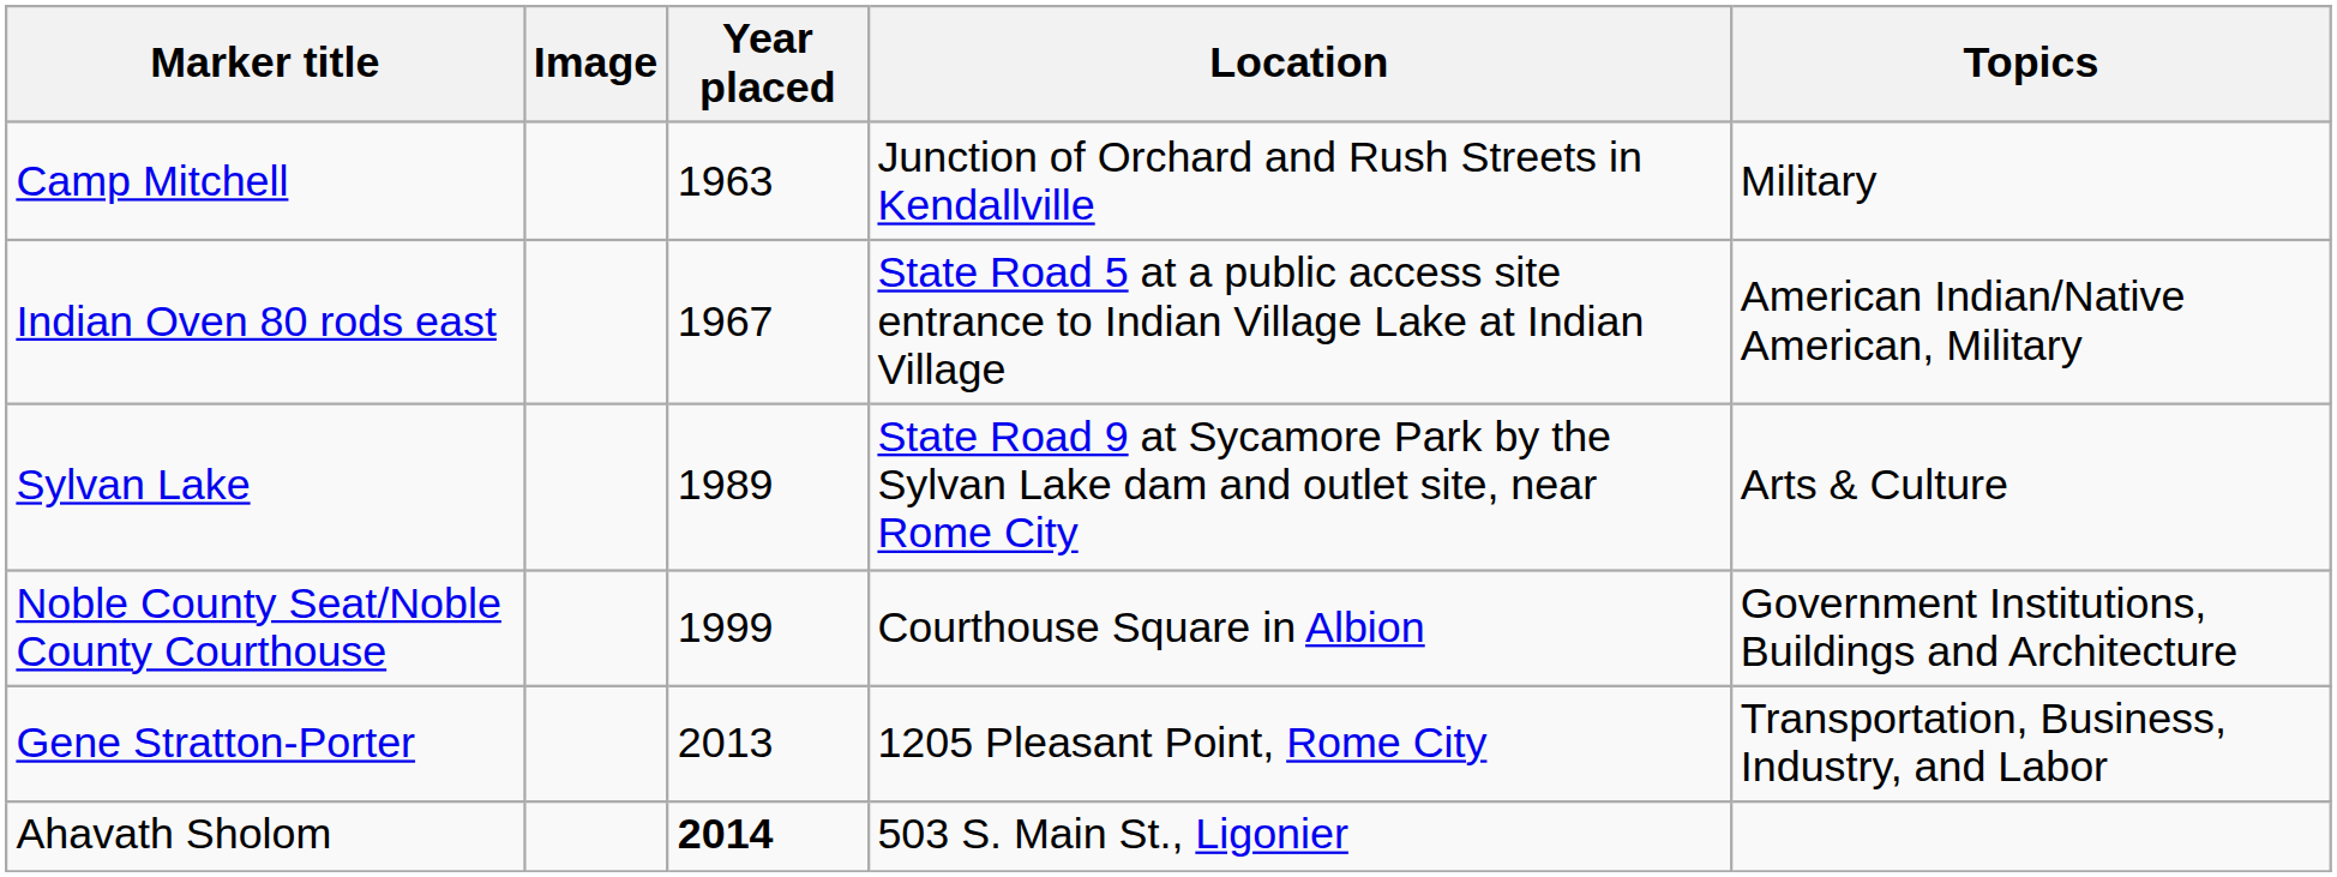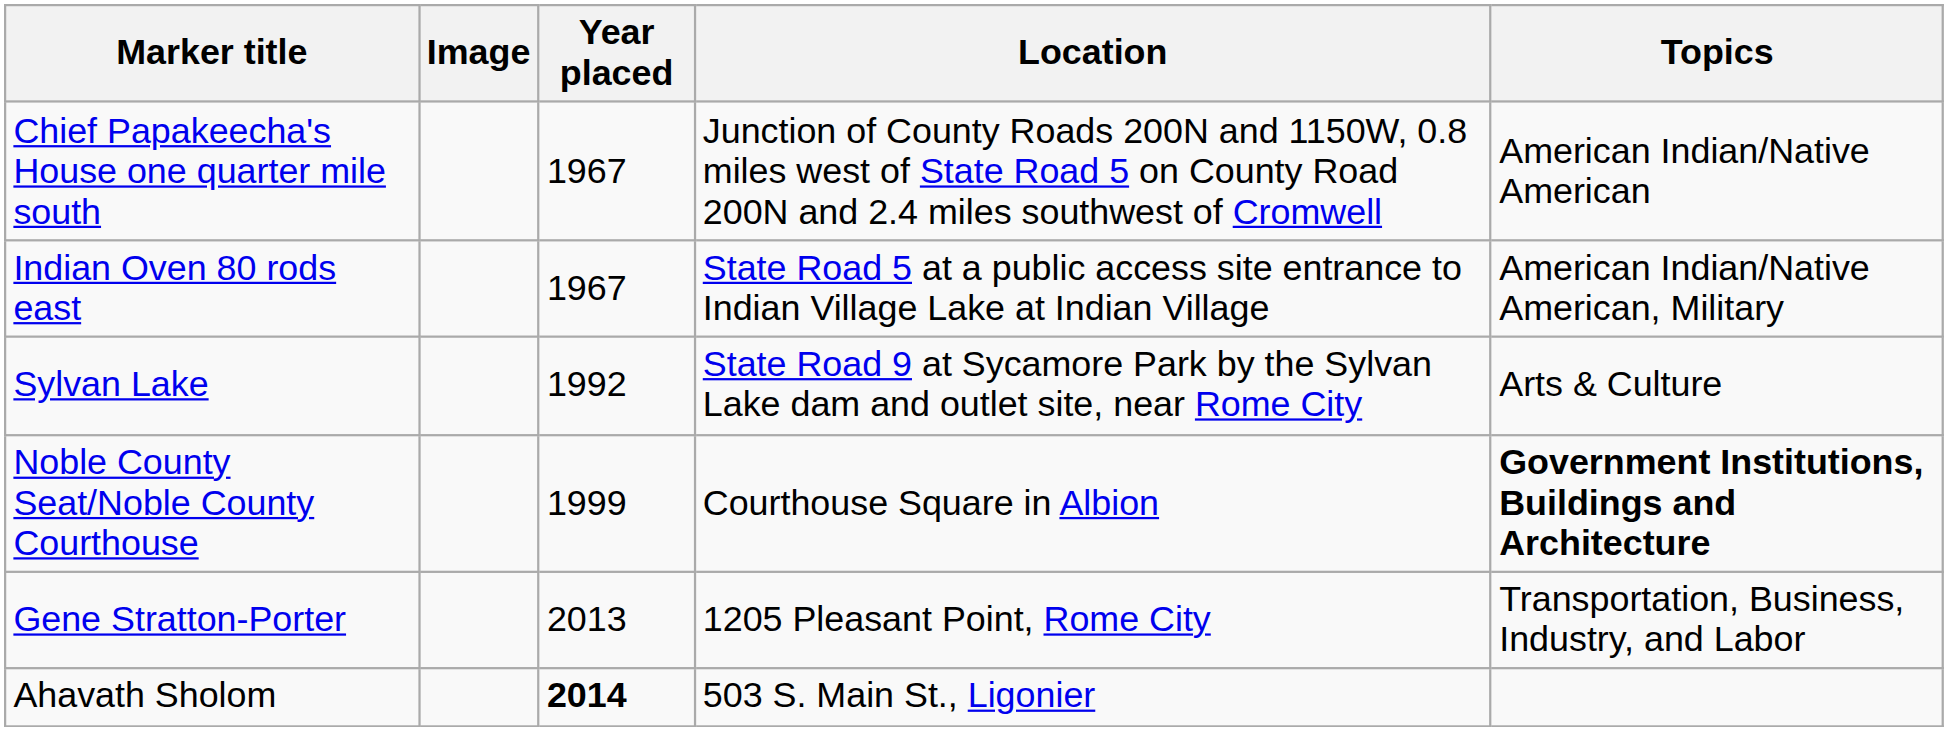- row: Camp Mitchell | 1963 | Junction of Orchard and Rush Streets in Kendallville | Military
+ row: Chief Papakeecha's House one quarter mile south | 1967 | Junction of County Roads 200N and 1150W, 0.8 miles west of State Road 5 on County Road 200N and 2.4 miles southwest of Cromwell | American Indian/Native American
Sylvan Lake | Year placed: 1989 -> 1992
Noble County Seat/Noble County Courthouse | Topics: normal -> bold
